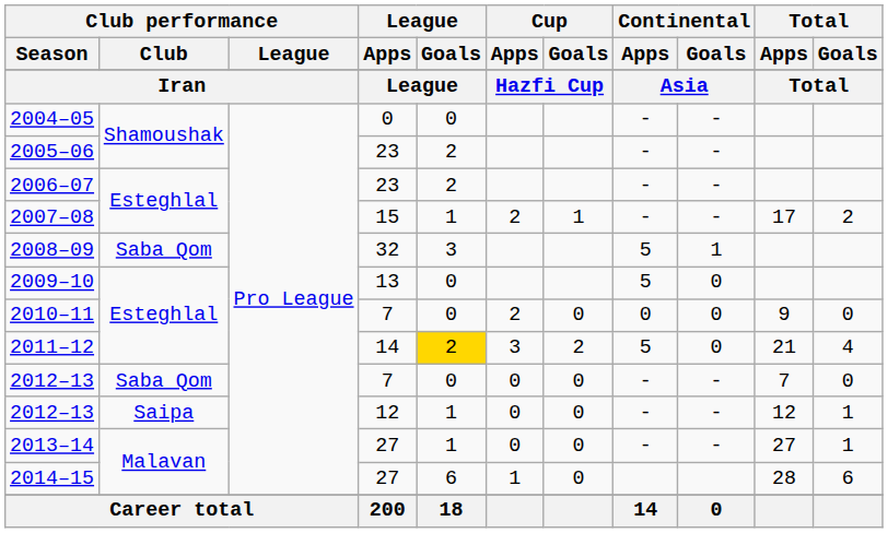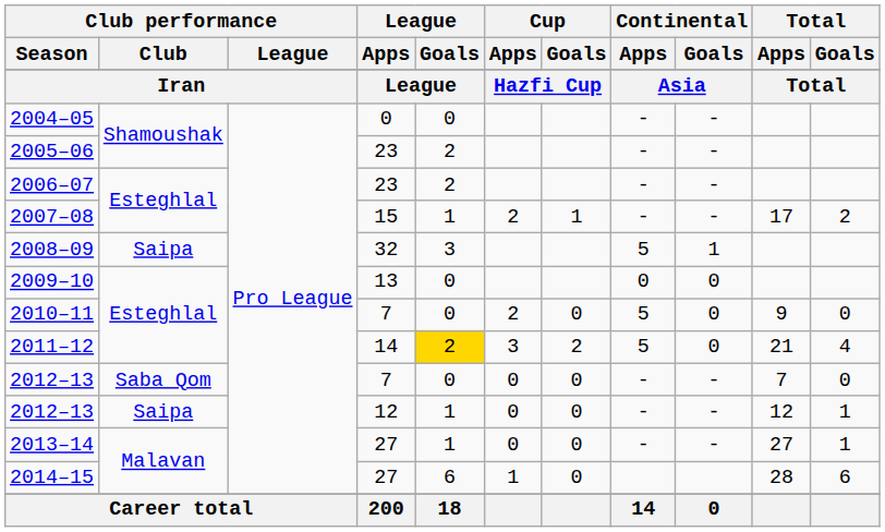2008–09 | Club performance / Club: Saba Qom -> Saipa
2009–10 | Continental / Apps: 5 -> 0
2010–11 | Continental / Apps: 0 -> 5
